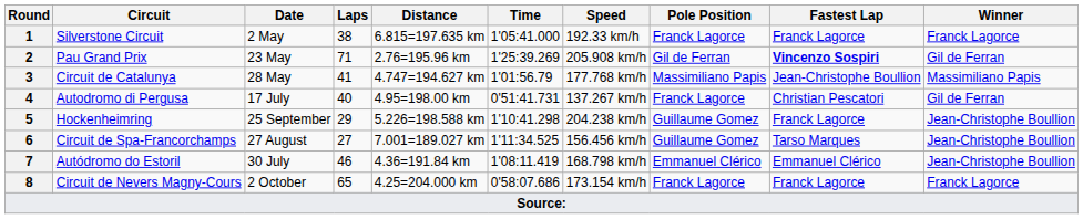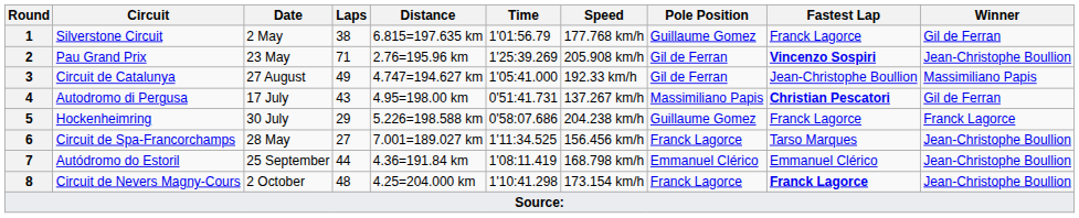Silverstone Circuit | Time: 1'05:41.000 -> 1'01:56.79
Silverstone Circuit | Speed: 192.33 km/h -> 177.768 km/h
Silverstone Circuit | Pole Position: Franck Lagorce -> Guillaume Gomez
Silverstone Circuit | Winner: Franck Lagorce -> Gil de Ferran
Pau Grand Prix | Winner: Gil de Ferran -> Jean-Christophe Boullion
Circuit de Catalunya | Date: 28 May -> 27 August
Circuit de Catalunya | Laps: 41 -> 49
Circuit de Catalunya | Time: 1'01:56.79 -> 1'05:41.000
Circuit de Catalunya | Speed: 177.768 km/h -> 192.33 km/h
Circuit de Catalunya | Pole Position: Massimiliano Papis -> Gil de Ferran
Autodromo di Pergusa | Laps: 40 -> 43
Autodromo di Pergusa | Pole Position: Franck Lagorce -> Massimiliano Papis
Autodromo di Pergusa | Fastest Lap: normal -> bold
Hockenheimring | Date: 25 September -> 30 July
Hockenheimring | Time: 1'10:41.298 -> 0'58:07.686
Hockenheimring | Winner: Jean-Christophe Boullion -> Franck Lagorce
Circuit de Spa-Francorchamps | Date: 27 August -> 28 May
Circuit de Spa-Francorchamps | Pole Position: Guillaume Gomez -> Franck Lagorce
Autódromo do Estoril | Date: 30 July -> 25 September
Autódromo do Estoril | Laps: 46 -> 44
Circuit de Nevers Magny-Cours | Laps: 65 -> 48
Circuit de Nevers Magny-Cours | Time: 0'58:07.686 -> 1'10:41.298
Circuit de Nevers Magny-Cours | Fastest Lap: normal -> bold
Circuit de Nevers Magny-Cours | Winner: Franck Lagorce -> Jean-Christophe Boullion
